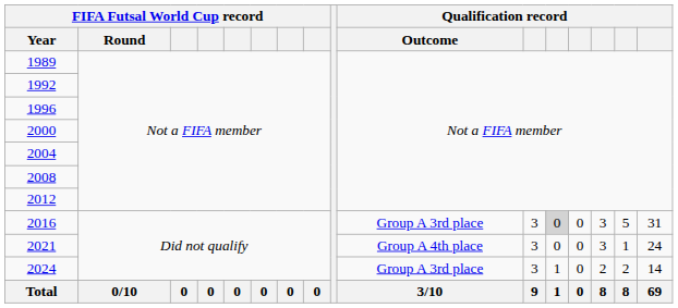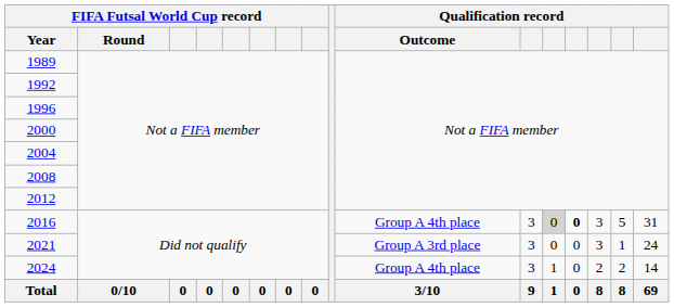2016 | Qualification record / Outcome: Group A 3rd place -> Group A 4th place
2016 | column 13: normal -> bold
2021 | Qualification record / Outcome: Group A 4th place -> Group A 3rd place
2024 | Qualification record / Outcome: Group A 3rd place -> Group A 4th place
